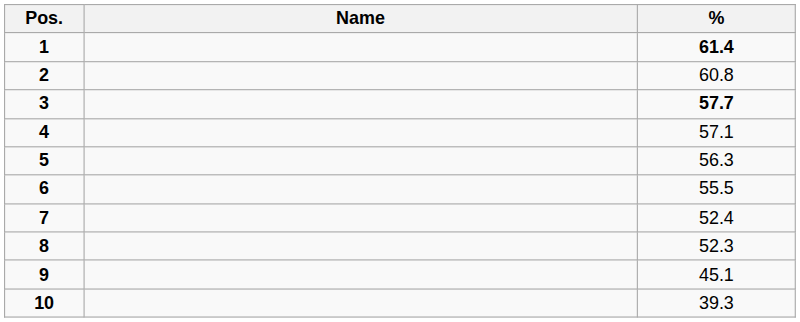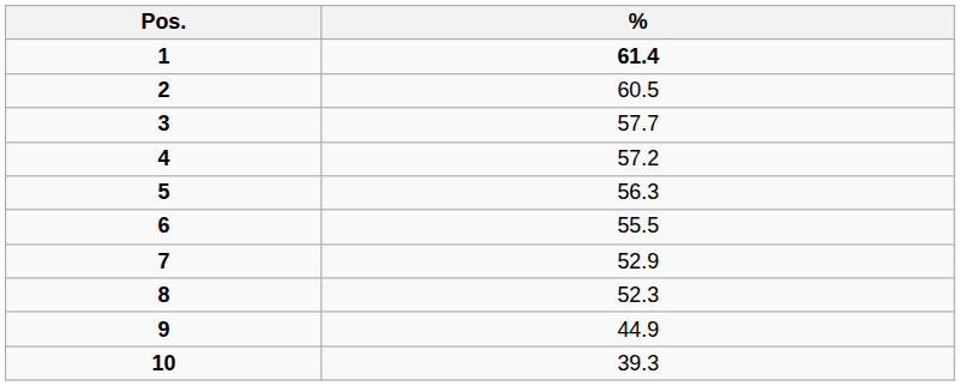- column: Name
2 | %: 60.8 -> 60.5
3 | %: bold -> normal
4 | %: 57.1 -> 57.2
7 | %: 52.4 -> 52.9
9 | %: 45.1 -> 44.9
